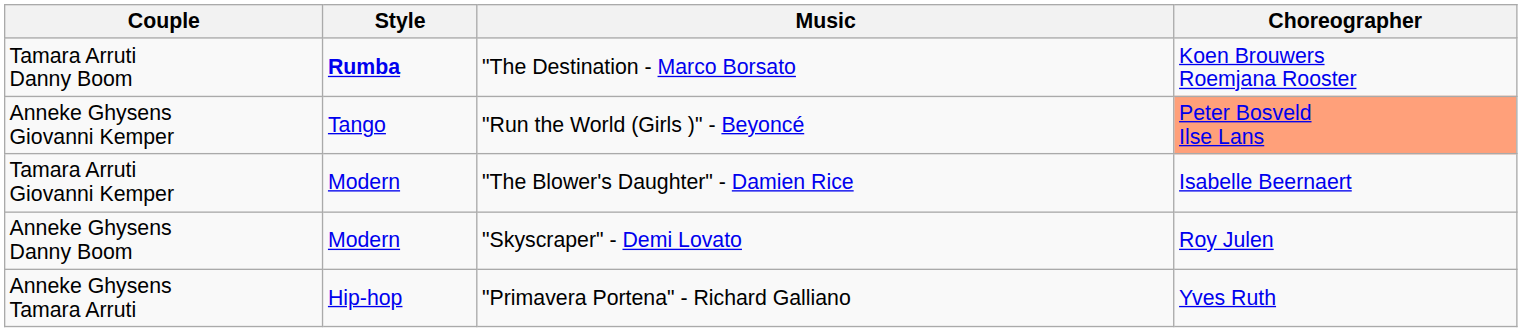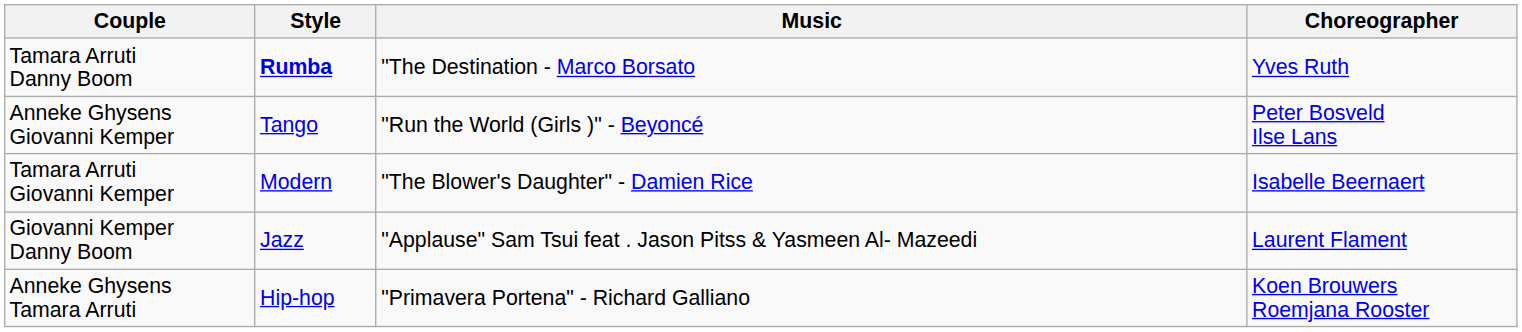Tamara Arruti Danny Boom | Choreographer: Koen Brouwers Roemjana Rooster -> Yves Ruth
Anneke Ghysens Giovanni Kemper | Choreographer: lightsalmon background -> no background
- row: Anneke Ghysens Danny Boom | Modern | "Skyscraper" - Demi Lovato | Roy Julen
+ row: Giovanni Kemper Danny Boom | Jazz | "Applause" Sam Tsui feat . Jason Pitss & Yasmeen Al- Mazeedi | Laurent Flament
Anneke Ghysens Tamara Arruti | Choreographer: Yves Ruth -> Koen Brouwers Roemjana Rooster
